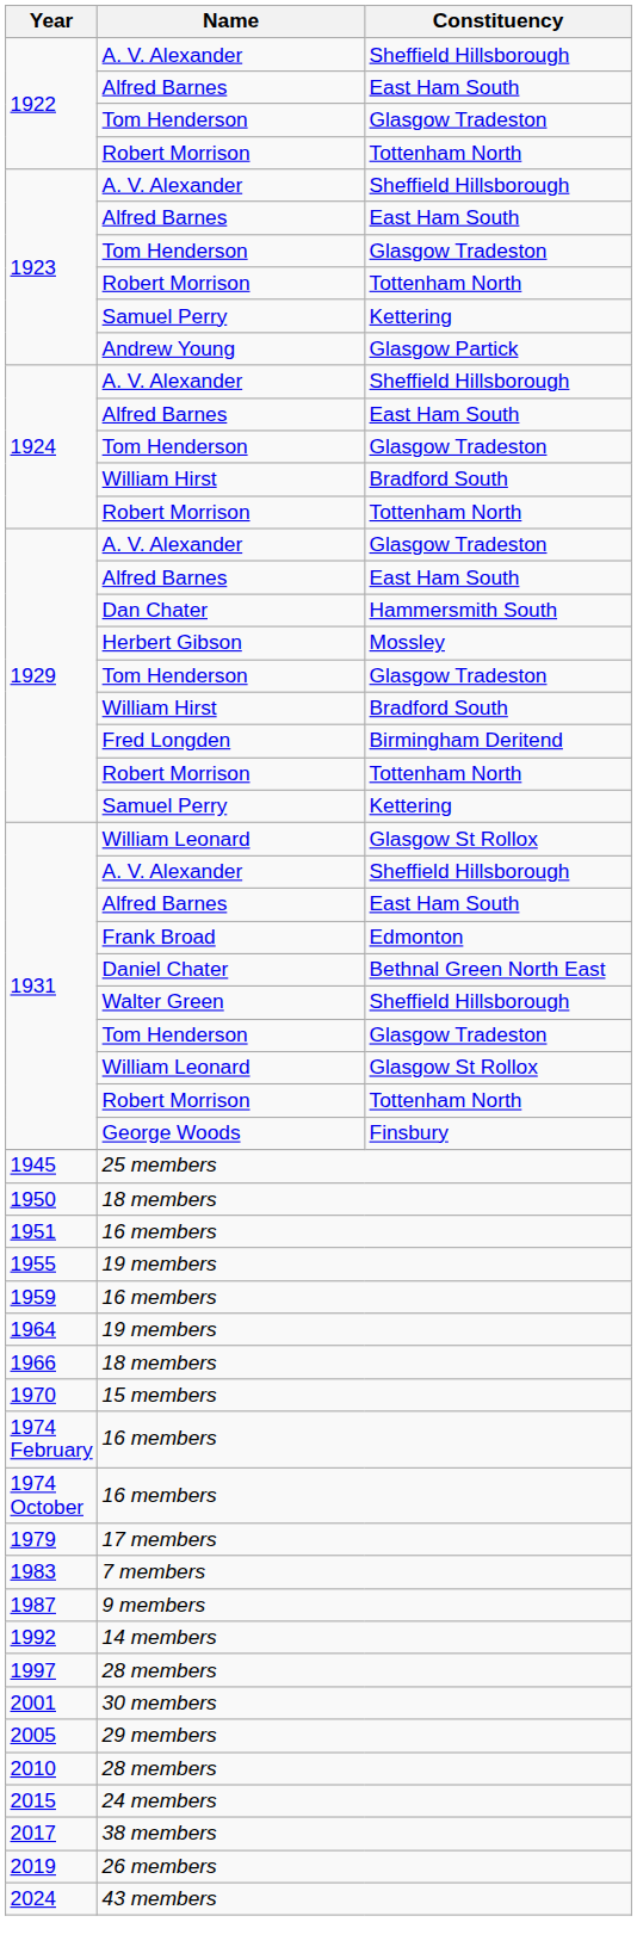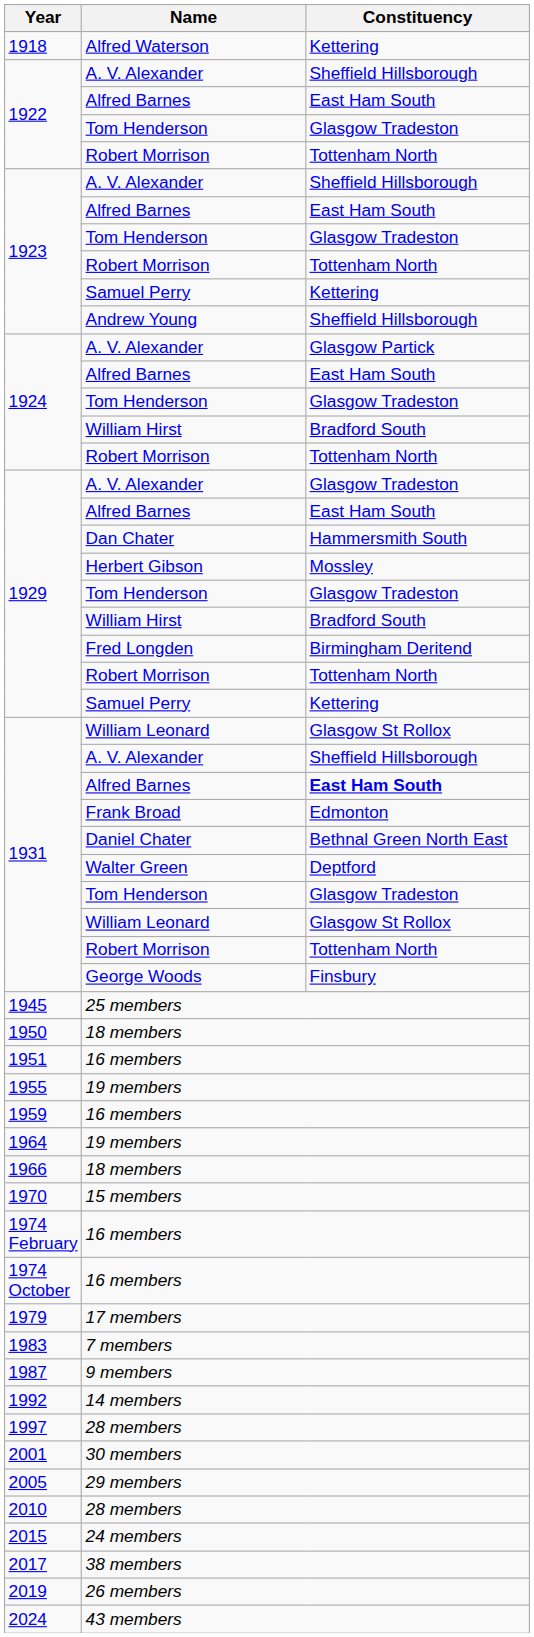+ row: 1918 | Alfred Waterson | Kettering
Andrew Young | Constituency: Glasgow Partick -> Sheffield Hillsborough
1924 / A. V. Alexander | Constituency: Sheffield Hillsborough -> Glasgow Partick
1931 / Alfred Barnes | Constituency: normal -> bold
Walter Green | Constituency: Sheffield Hillsborough -> Deptford
